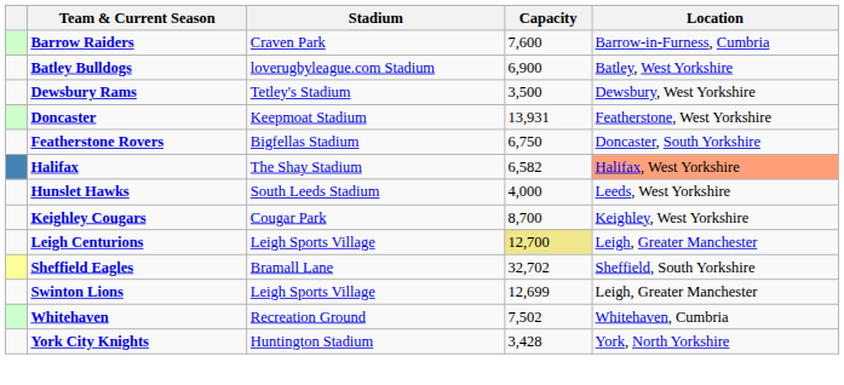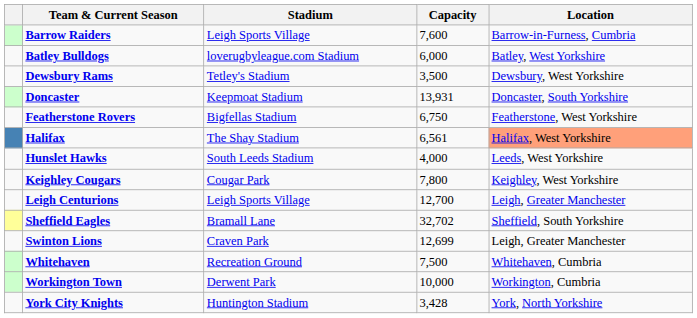Barrow Raiders | Stadium: Craven Park -> Leigh Sports Village
Batley Bulldogs | Capacity: 6,900 -> 6,000
Doncaster | Location: Featherstone, West Yorkshire -> Doncaster, South Yorkshire
Featherstone Rovers | Location: Doncaster, South Yorkshire -> Featherstone, West Yorkshire
Halifax | Capacity: 6,582 -> 6,561
Keighley Cougars | Capacity: 8,700 -> 7,800
Leigh Centurions | Capacity: khaki background -> no background
Swinton Lions | Stadium: Leigh Sports Village -> Craven Park
Whitehaven | Capacity: 7,502 -> 7,500
+ row: Workington Town | Derwent Park | 10,000 | Workington, Cumbria
